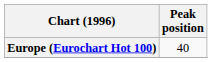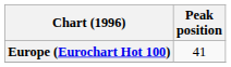Europe (Eurochart Hot 100) | Peak position: 40 -> 41
